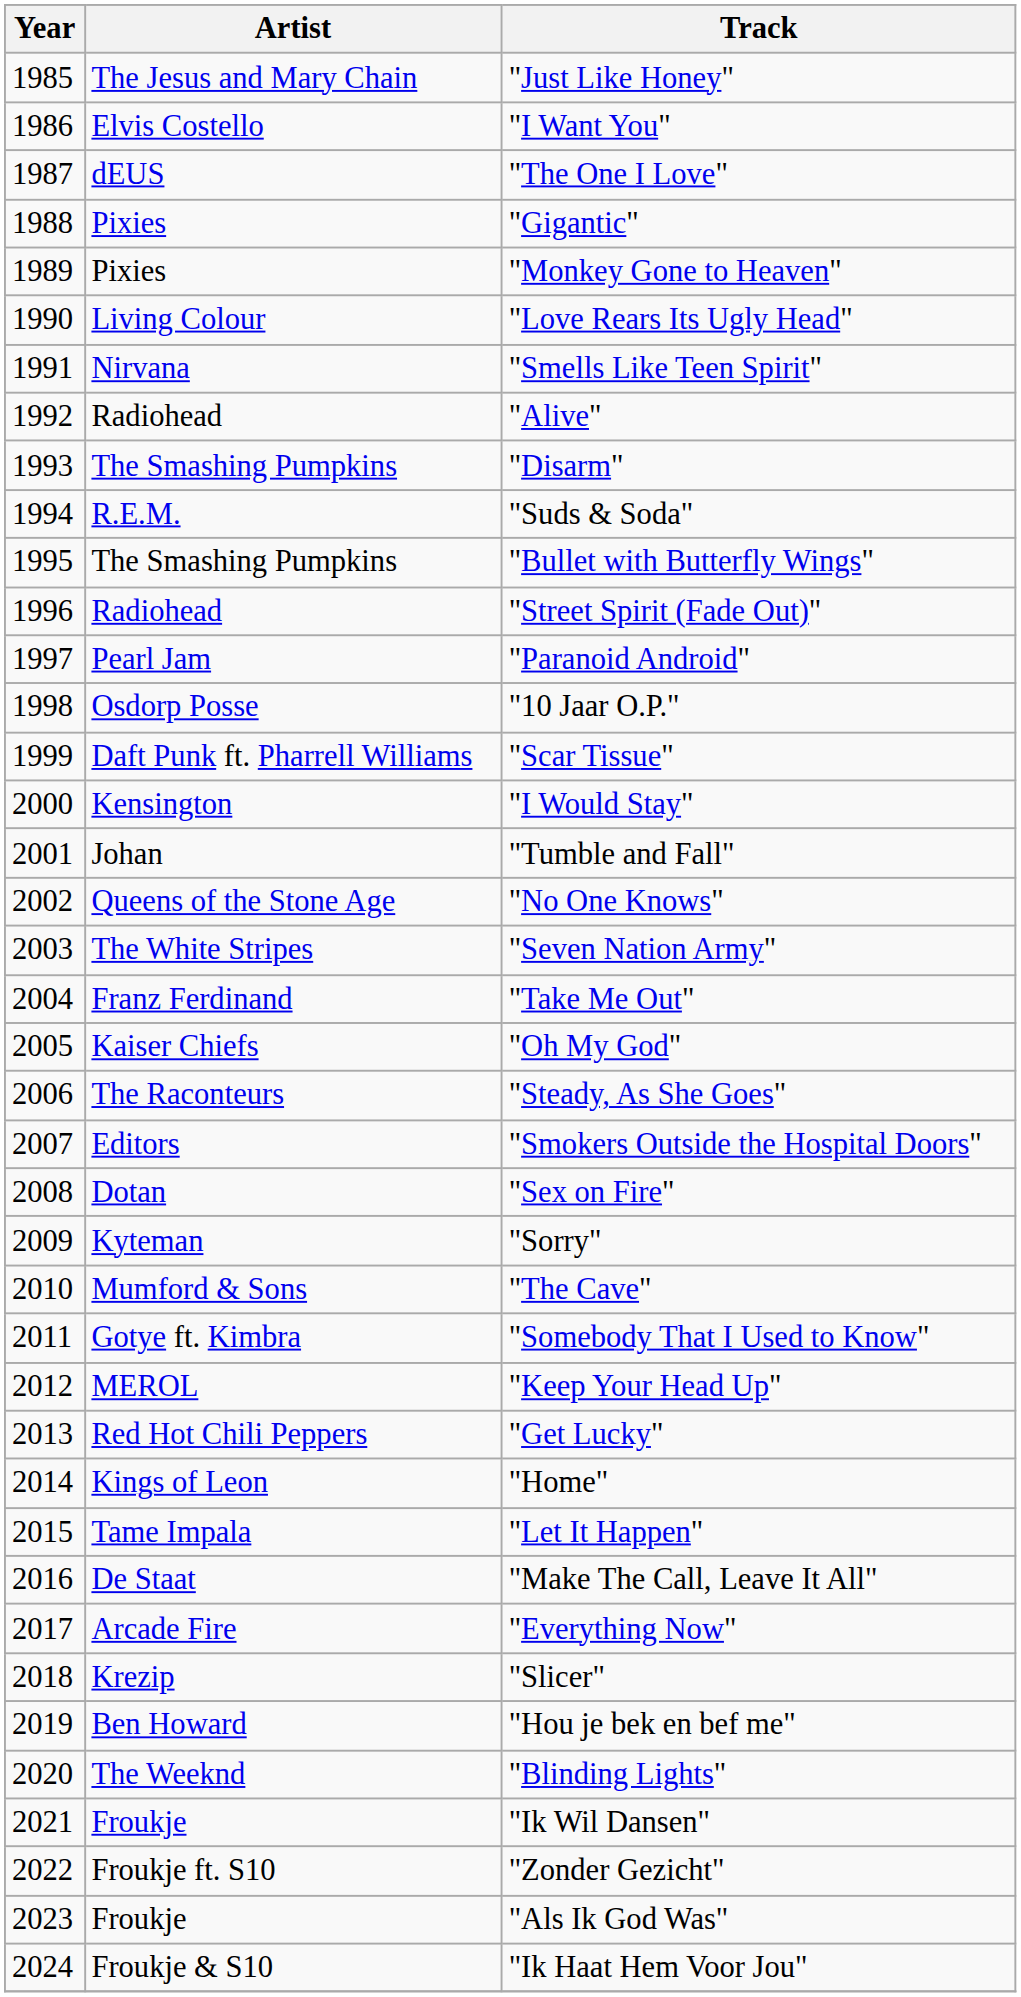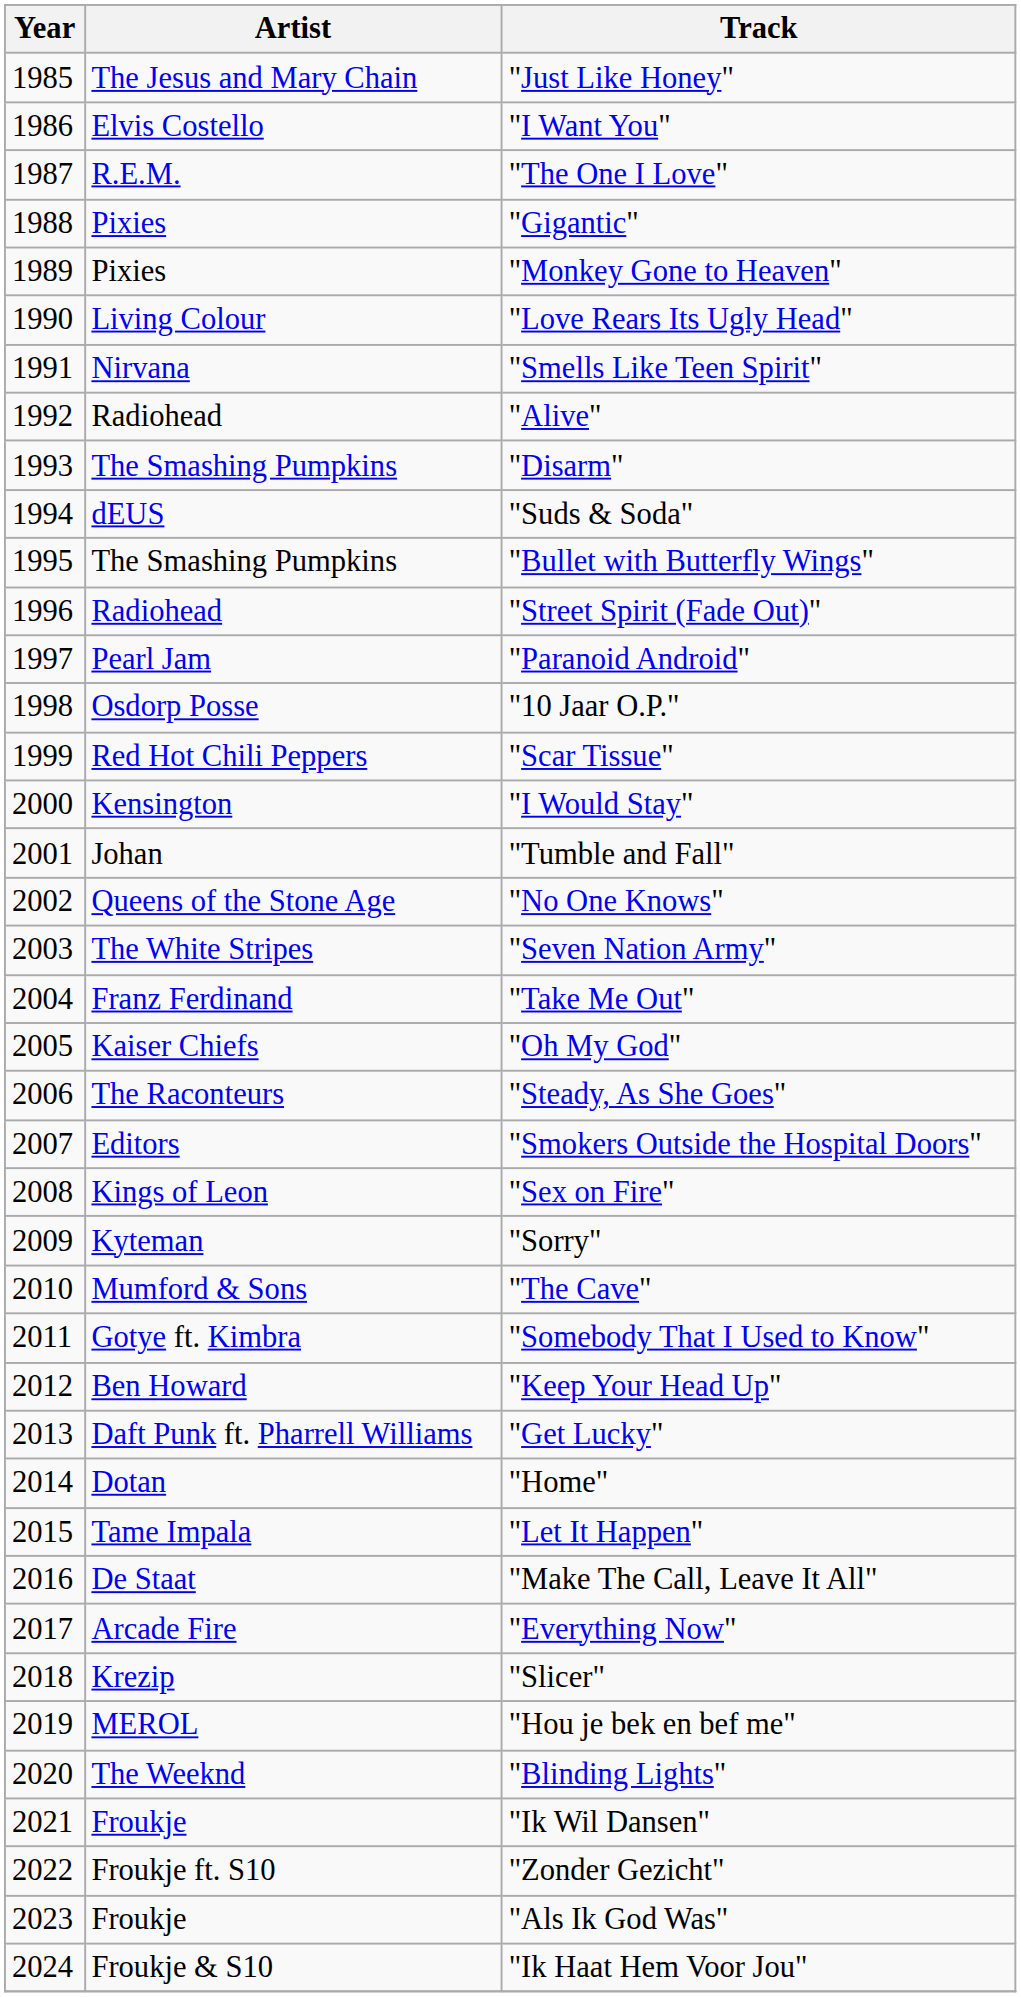"The One I Love" | Artist: dEUS -> R.E.M.
"Suds & Soda" | Artist: R.E.M. -> dEUS
"Scar Tissue" | Artist: Daft Punk ft. Pharrell Williams -> Red Hot Chili Peppers
"Sex on Fire" | Artist: Dotan -> Kings of Leon
"Keep Your Head Up" | Artist: MEROL -> Ben Howard
"Get Lucky" | Artist: Red Hot Chili Peppers -> Daft Punk ft. Pharrell Williams
"Home" | Artist: Kings of Leon -> Dotan
"Hou je bek en bef me" | Artist: Ben Howard -> MEROL
